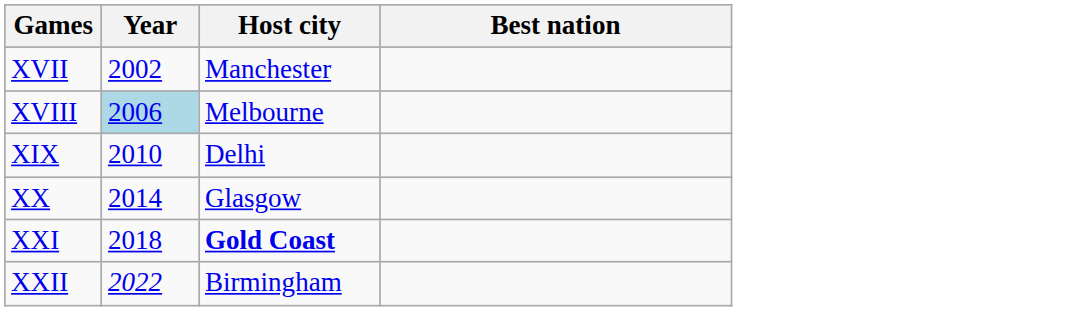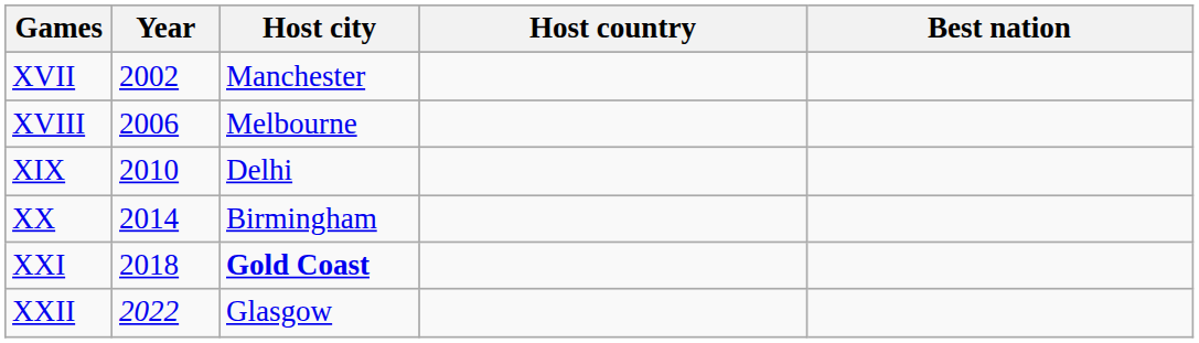+ column: Host country
XVIII | Year: lightblue background -> no background
XX | Host city: Glasgow -> Birmingham
XXII | Host city: Birmingham -> Glasgow
